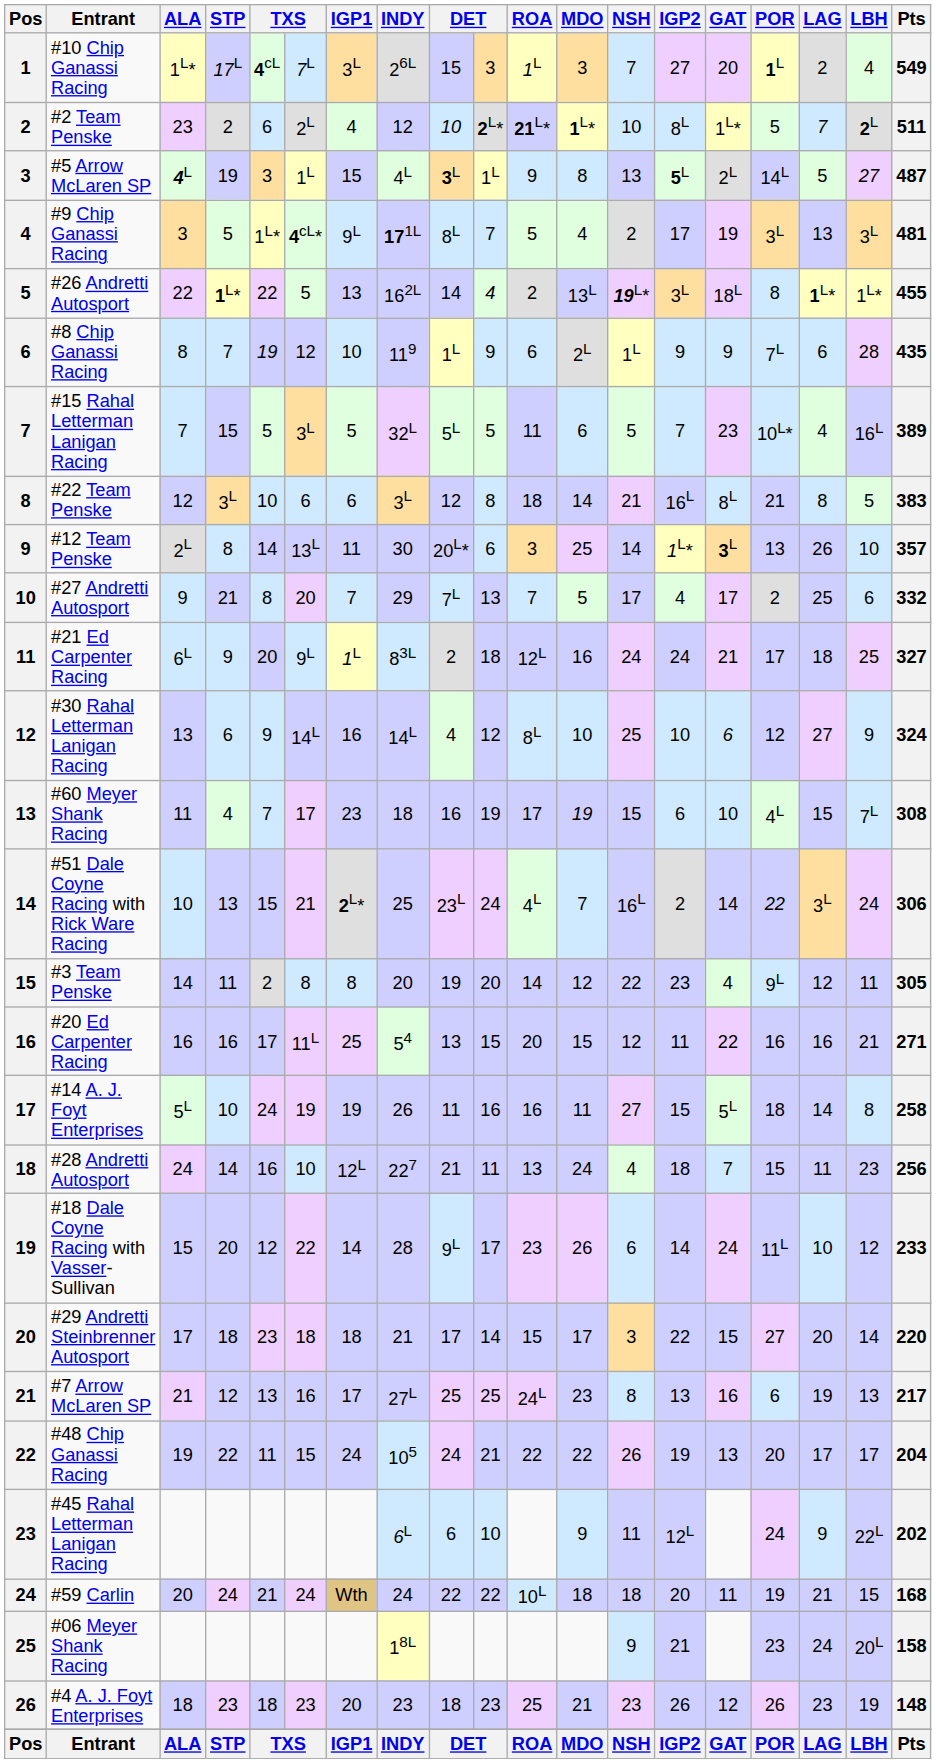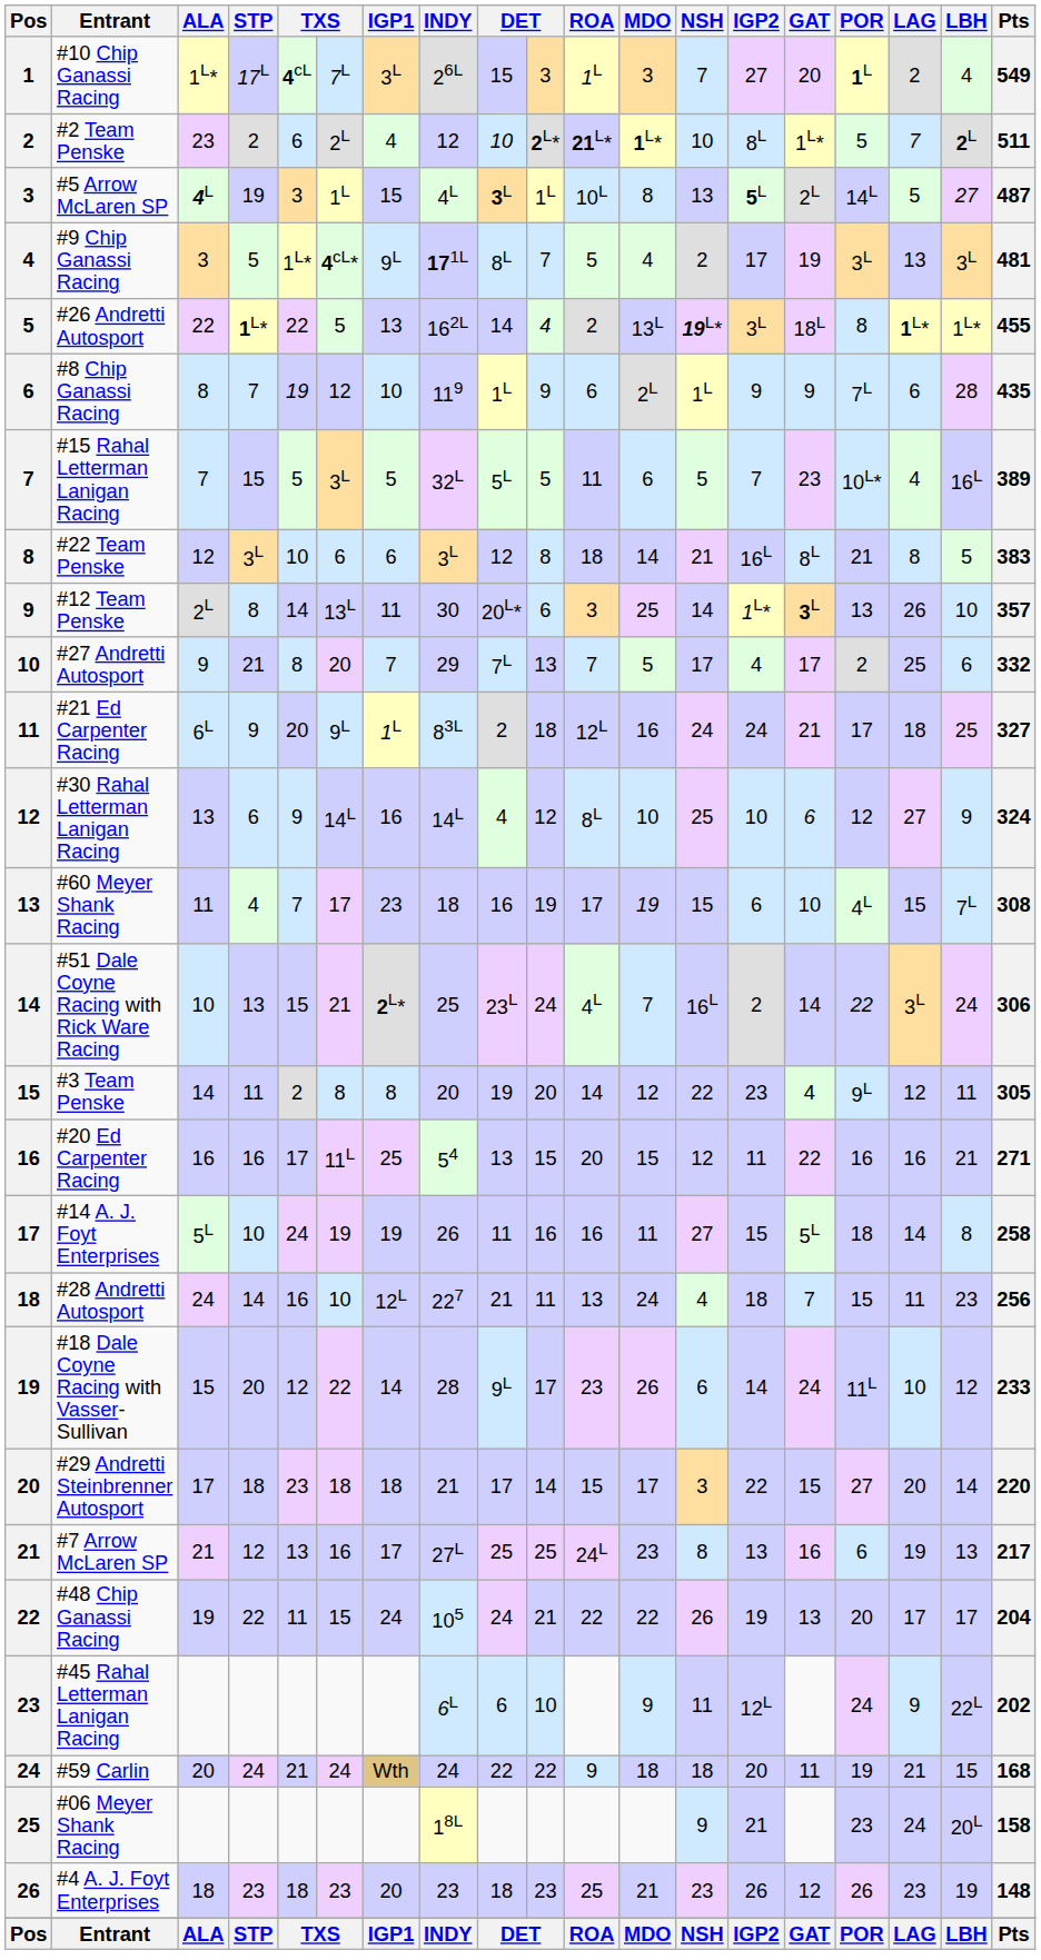#5 Arrow McLaren SP | ROA: 9 -> 10L
#59 Carlin | ROA: 10L -> 9
